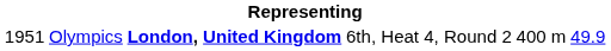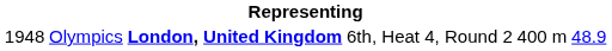Olympics | column 1: 1951 -> 1948
Olympics | column 6: 49.9 -> 48.9
